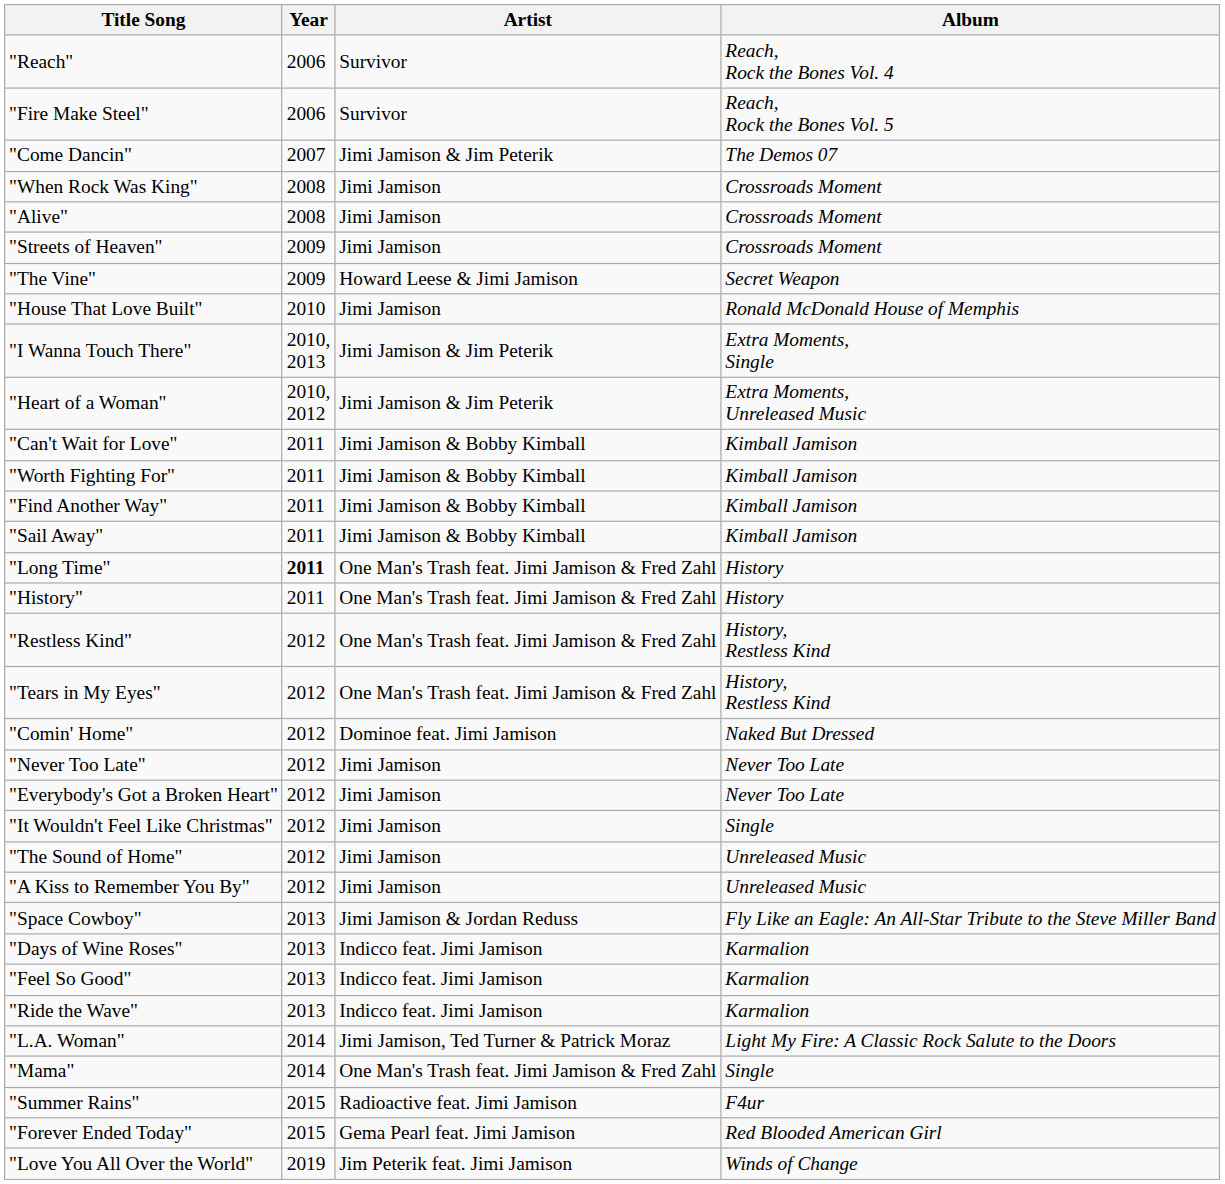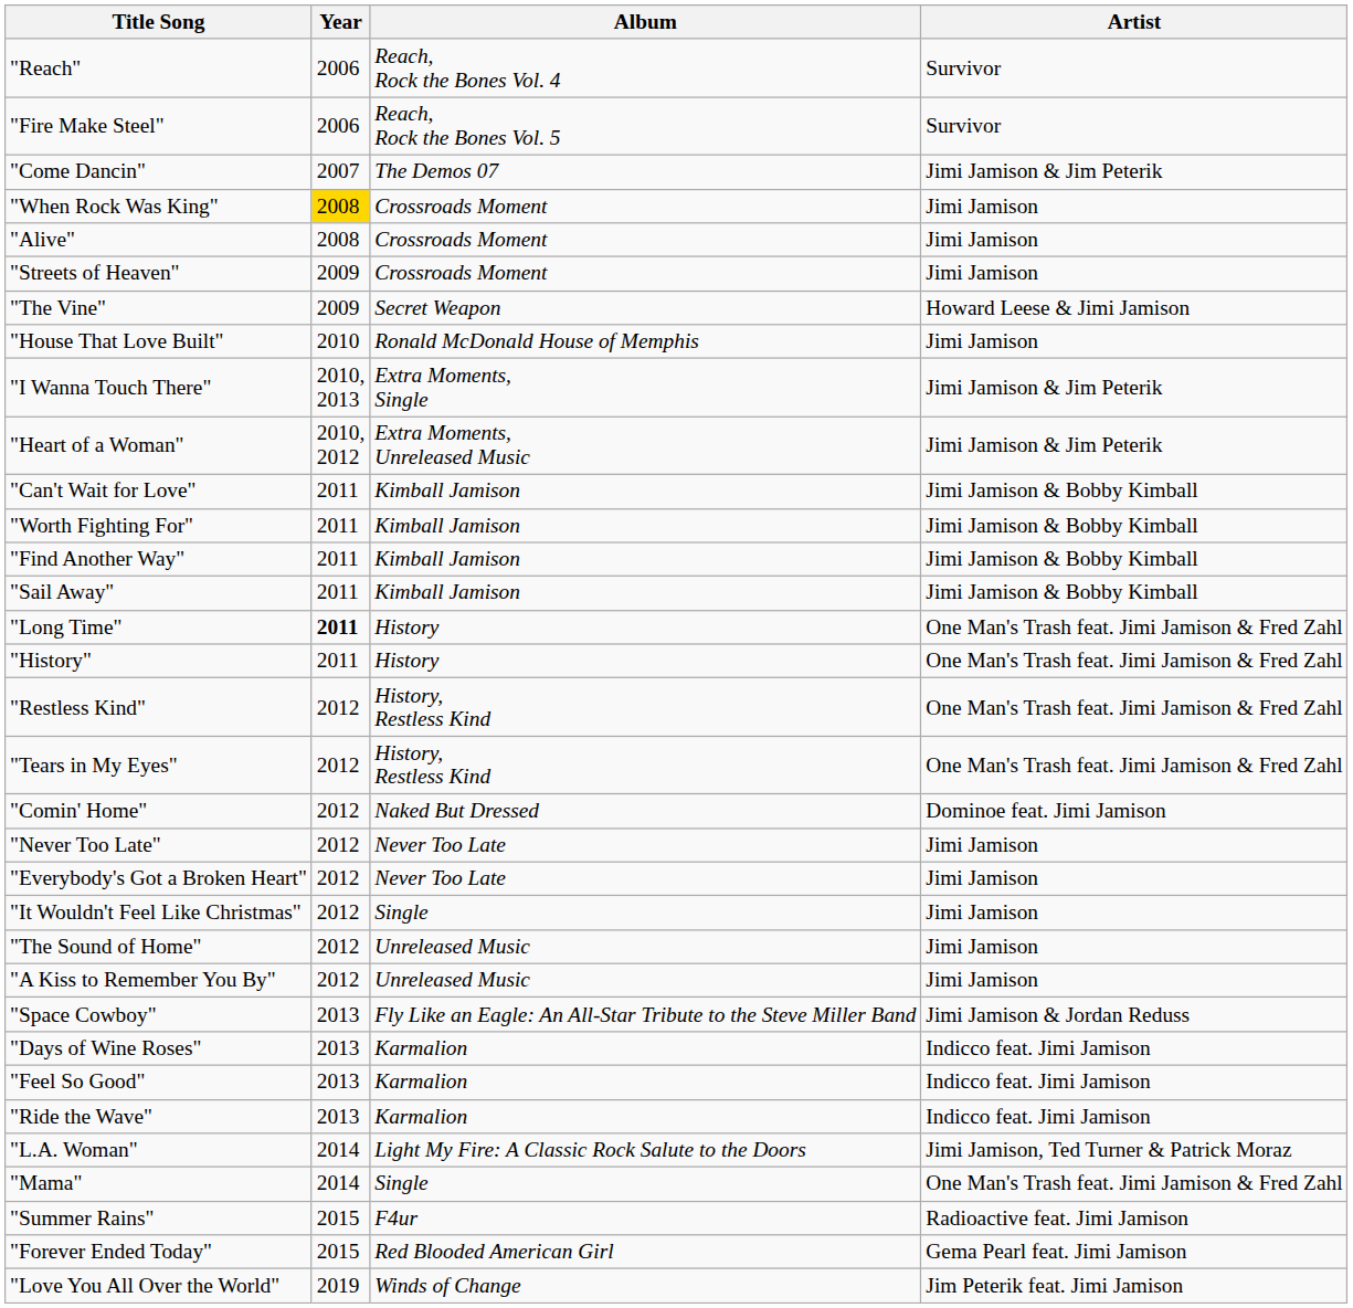columns swapped: Album <-> Artist
"When Rock Was King" | Year: no background -> gold background
